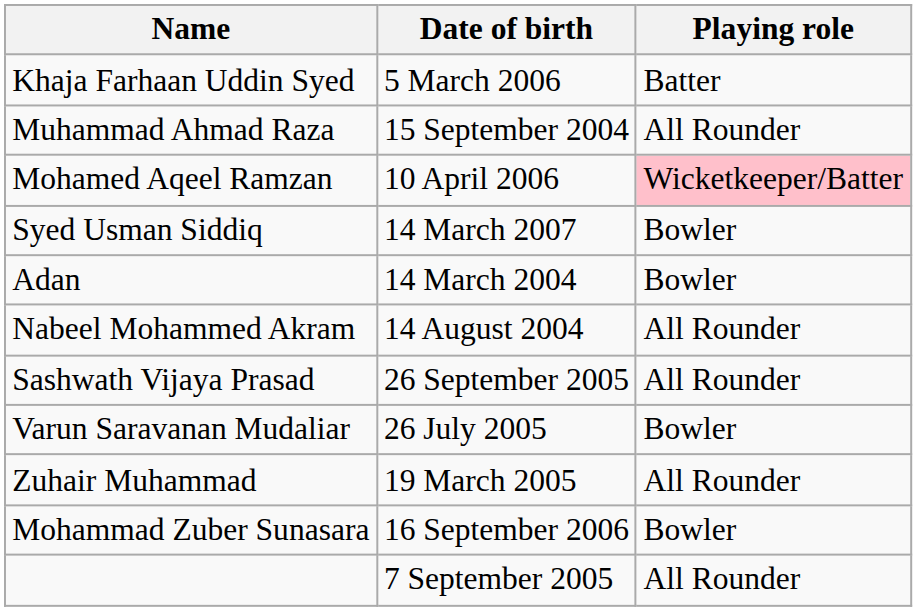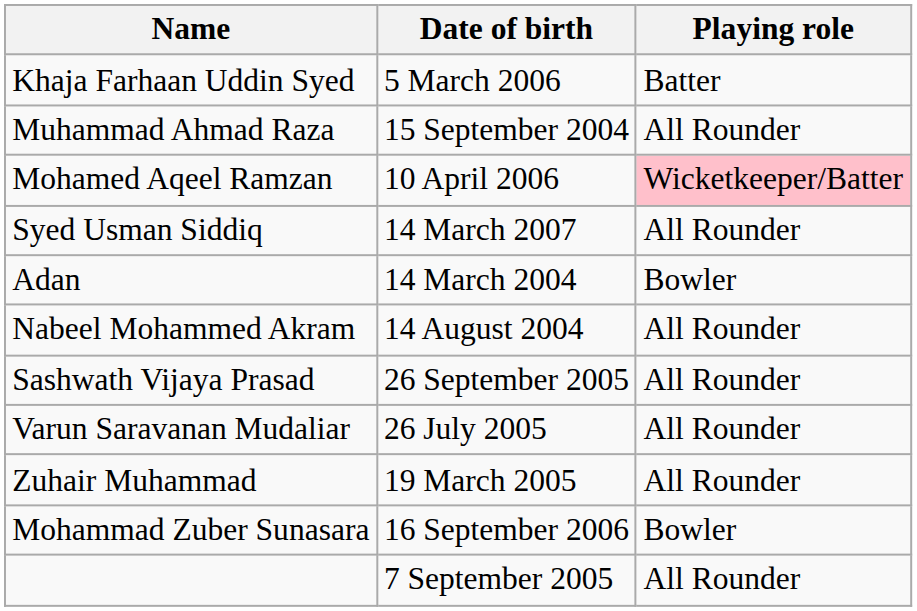Syed Usman Siddiq | Playing role: Bowler -> All Rounder
Varun Saravanan Mudaliar | Playing role: Bowler -> All Rounder
